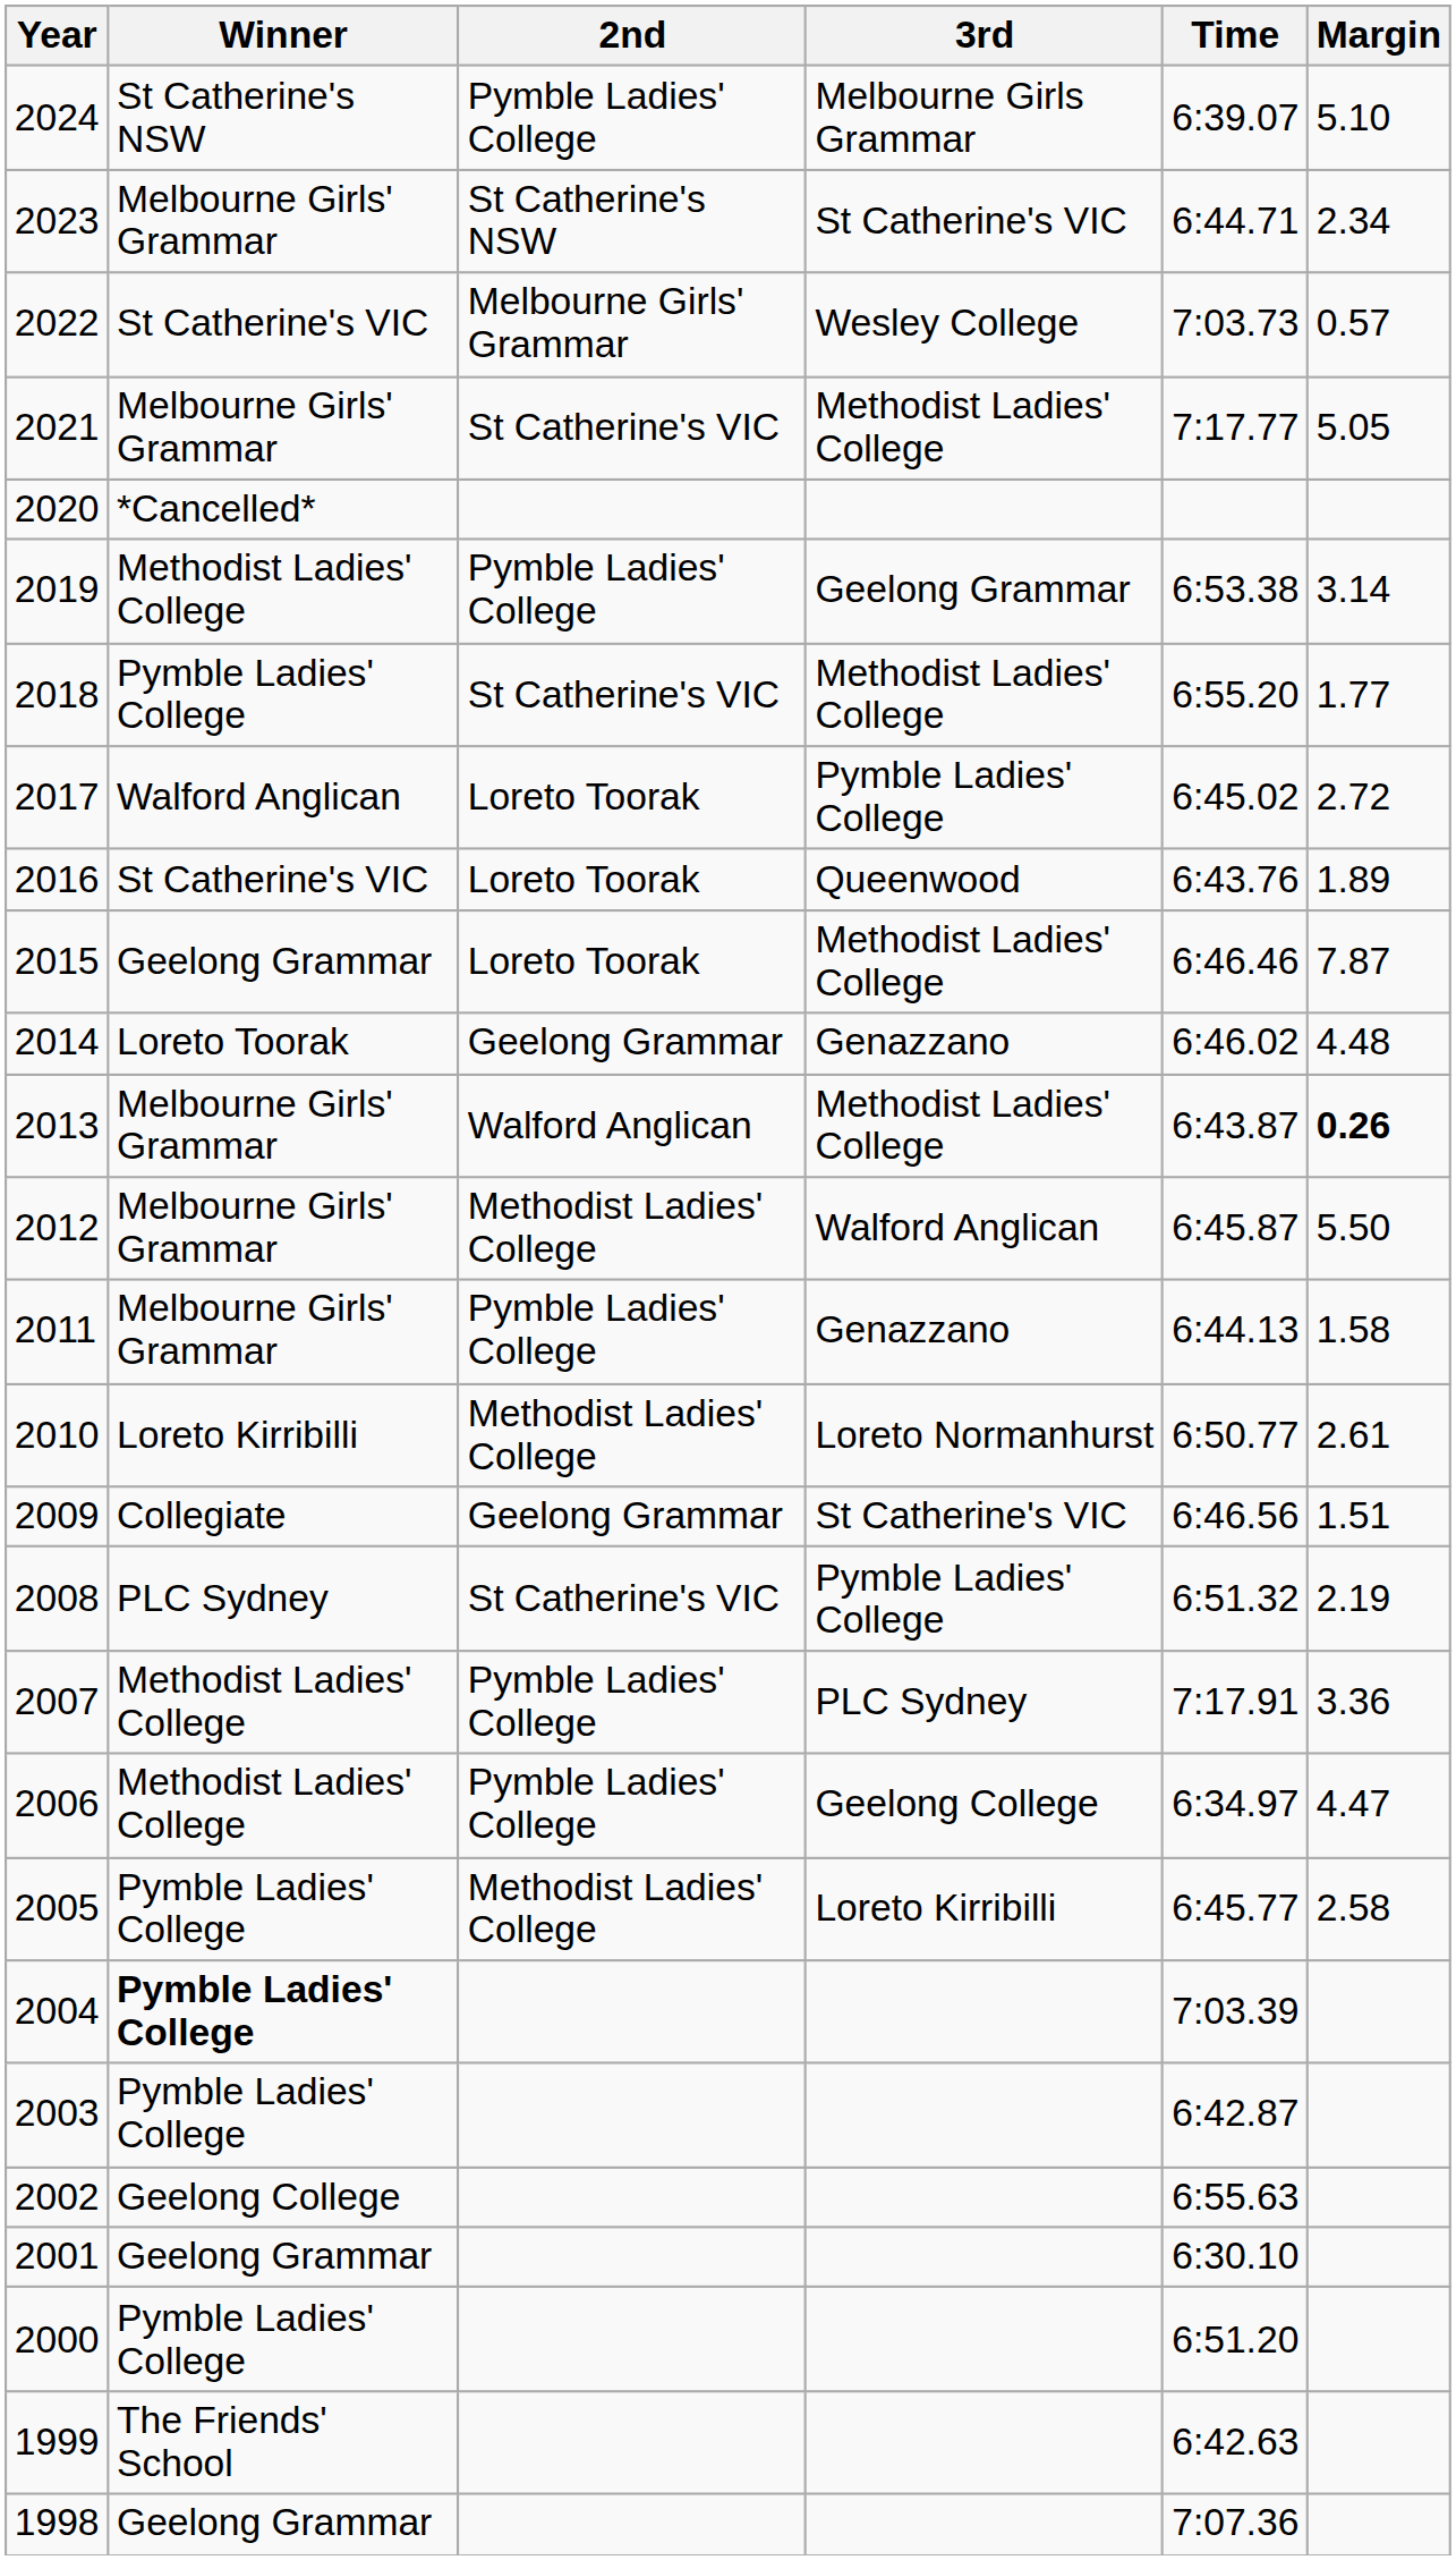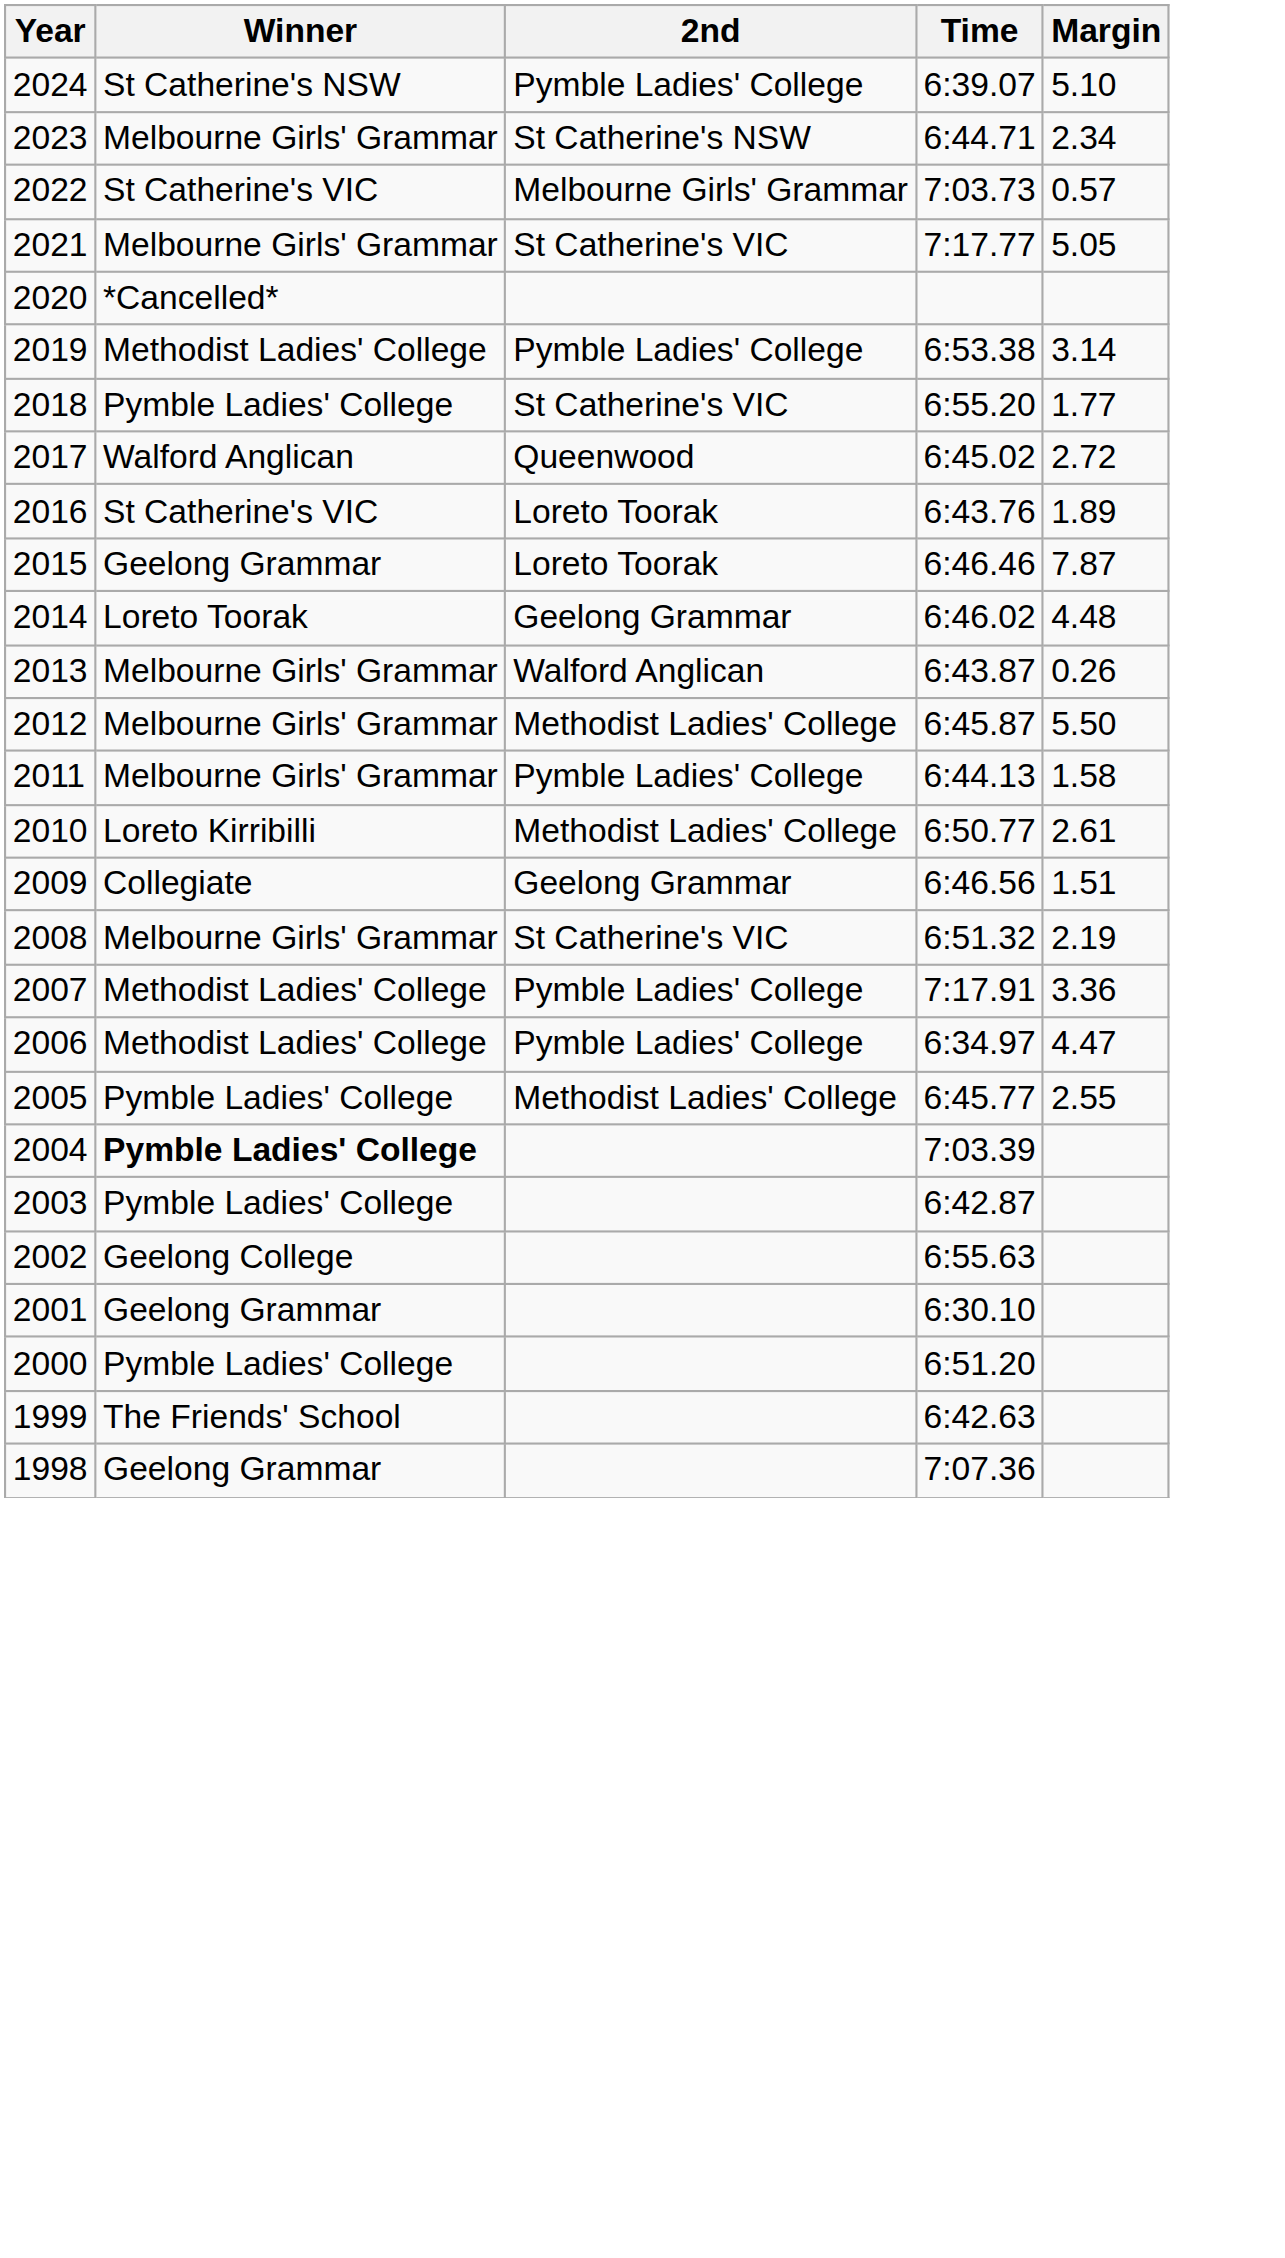- column: 3rd | Melbourne Girls Grammar | St Catherine's VIC | Wesley College | Methodist Ladies' College | Geelong Grammar | Methodist Ladies' College | Pymble Ladies' College | Queenwood | Methodist Ladies' College | Genazzano | Methodist Ladies' College | Walford Anglican | Genazzano | Loreto Normanhurst | St Catherine's VIC | Pymble Ladies' College | PLC Sydney | Geelong College | Loreto Kirribilli
2017 | 2nd: Loreto Toorak -> Queenwood
2013 | Margin: bold -> normal
2008 | Winner: PLC Sydney -> Melbourne Girls' Grammar
2005 | Margin: 2.58 -> 2.55
